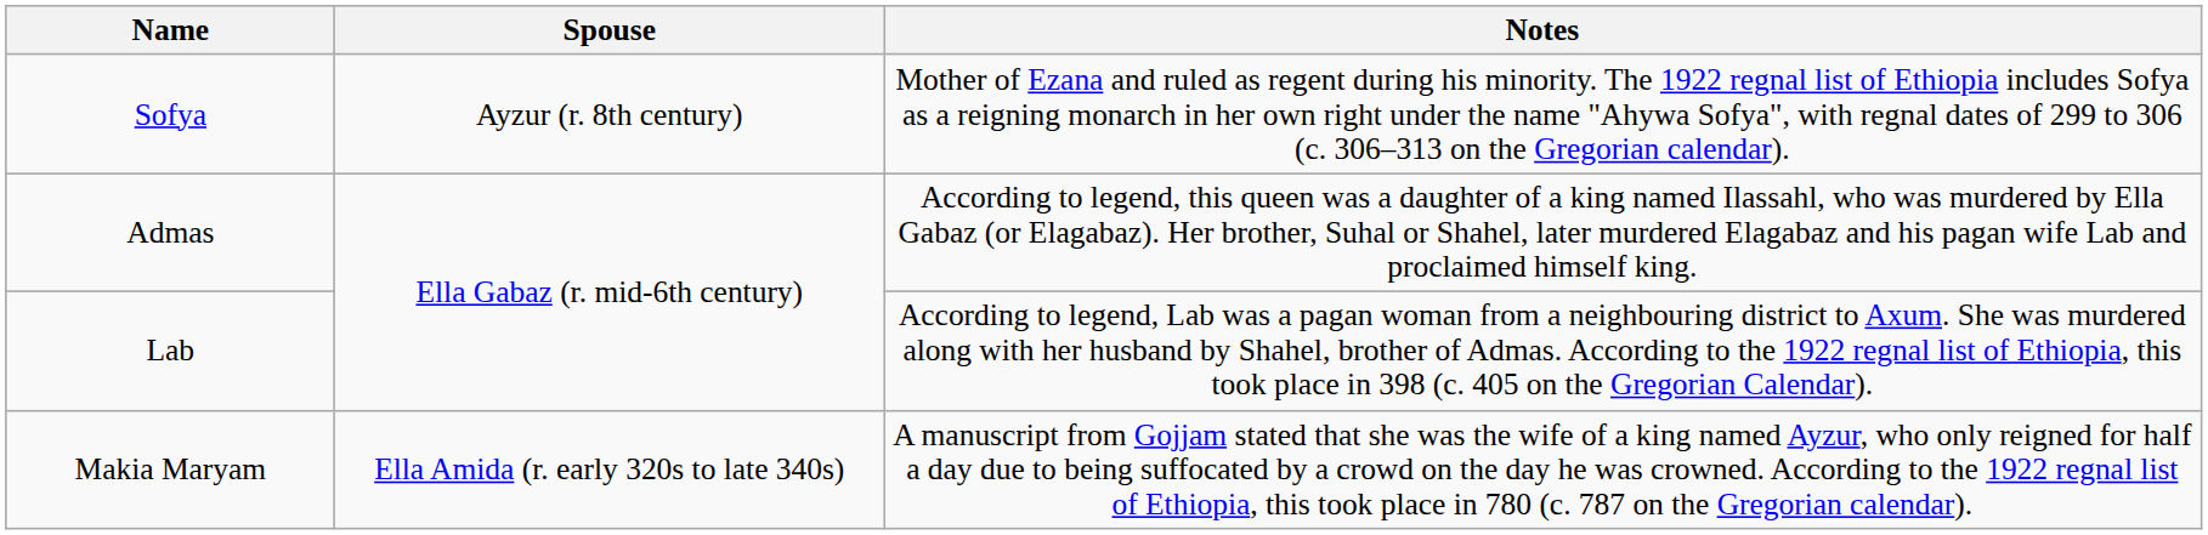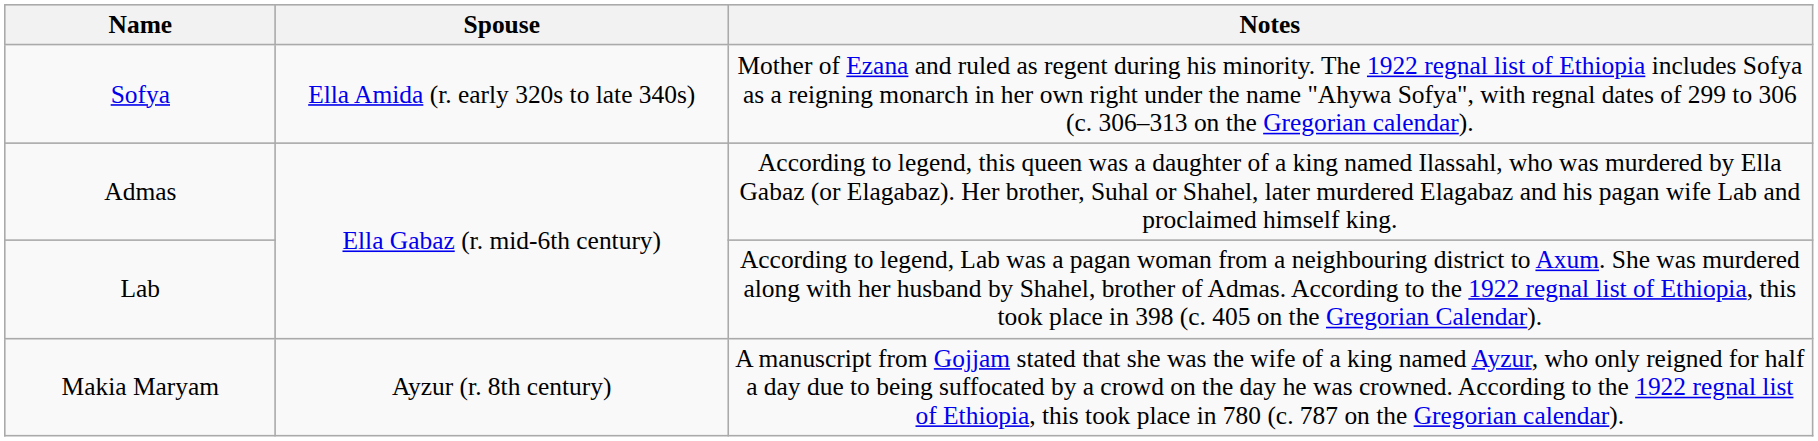Sofya | Spouse: Ayzur (r. 8th century) -> Ella Amida (r. early 320s to late 340s)
Makia Maryam | Spouse: Ella Amida (r. early 320s to late 340s) -> Ayzur (r. 8th century)
